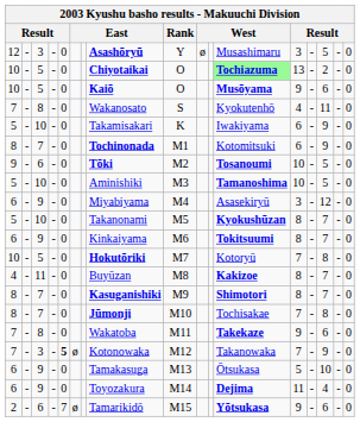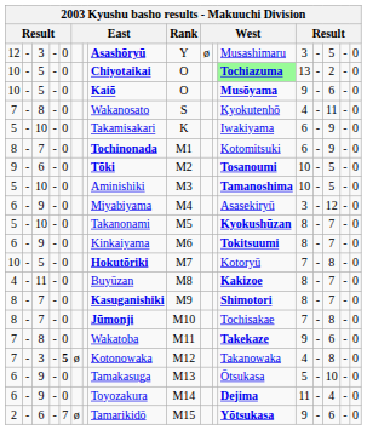7 / 3 | column 13: 7 -> 4
7 / 3 | column 15: 9 -> 8
